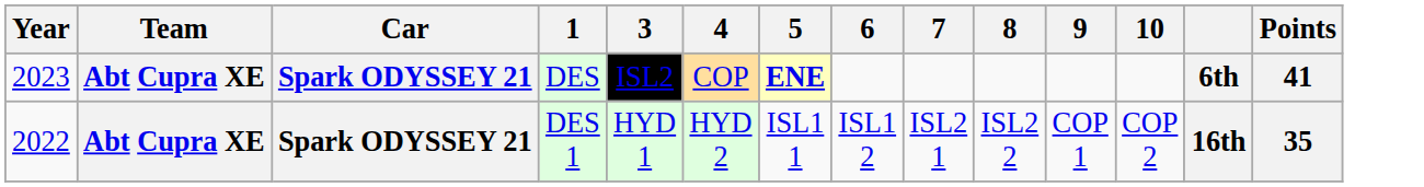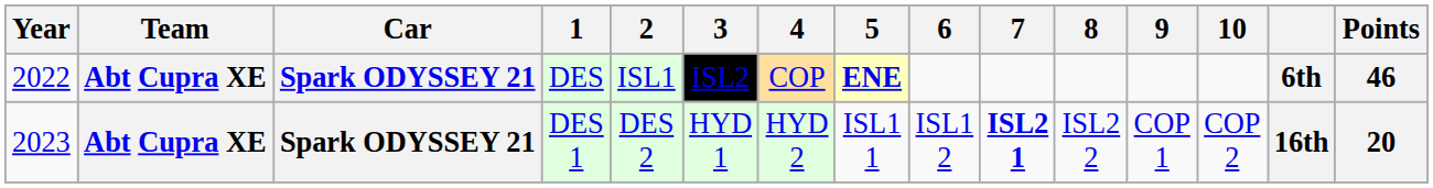+ column: 2 | ISL1 | DES 2
DES | Year: 2023 -> 2022
DES | Points: 41 -> 46
DES 1 | Year: 2022 -> 2023
DES 1 | 7: normal -> bold
DES 1 | Points: 35 -> 20
